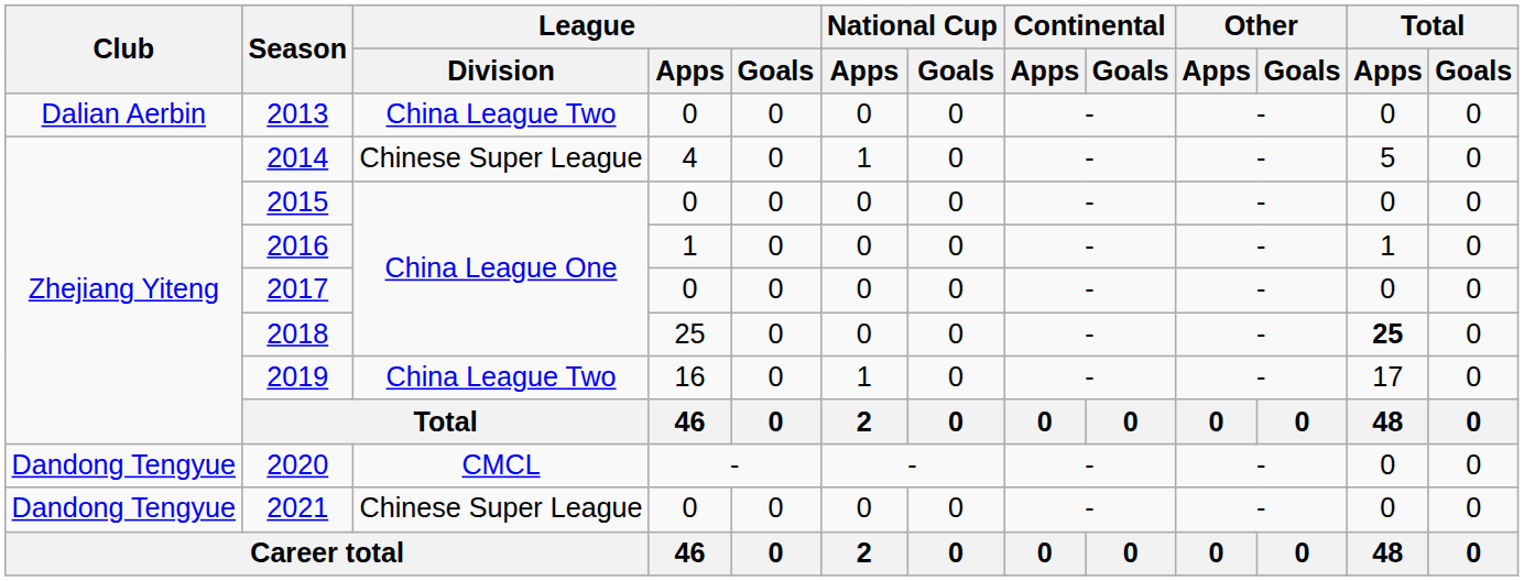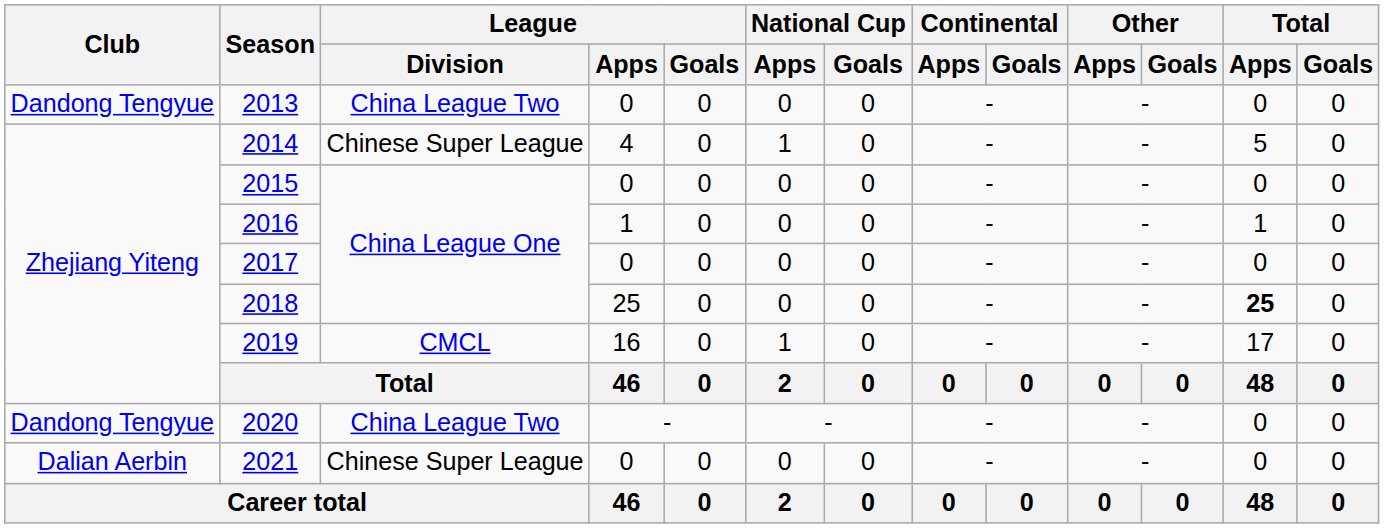2013 | Club: Dalian Aerbin -> Dandong Tengyue
2019 | League / Division: China League Two -> CMCL
2020 | League / Division: CMCL -> China League Two
2021 | Club: Dandong Tengyue -> Dalian Aerbin
